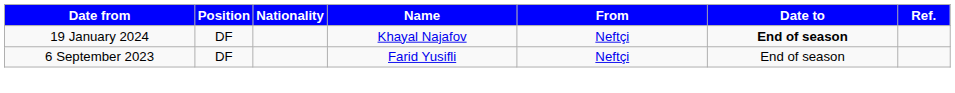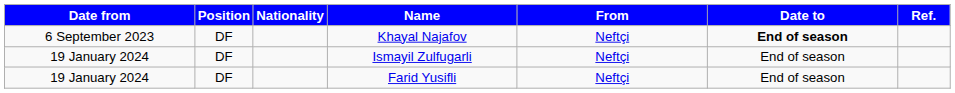Khayal Najafov | Date from: 19 January 2024 -> 6 September 2023
+ row: 19 January 2024 | DF | Ismayil Zulfugarli | Neftçi | End of season
Farid Yusifli | Date from: 6 September 2023 -> 19 January 2024
